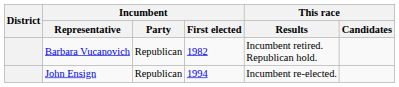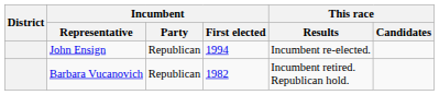rows swapped: John Ensign <-> Barbara Vucanovich
